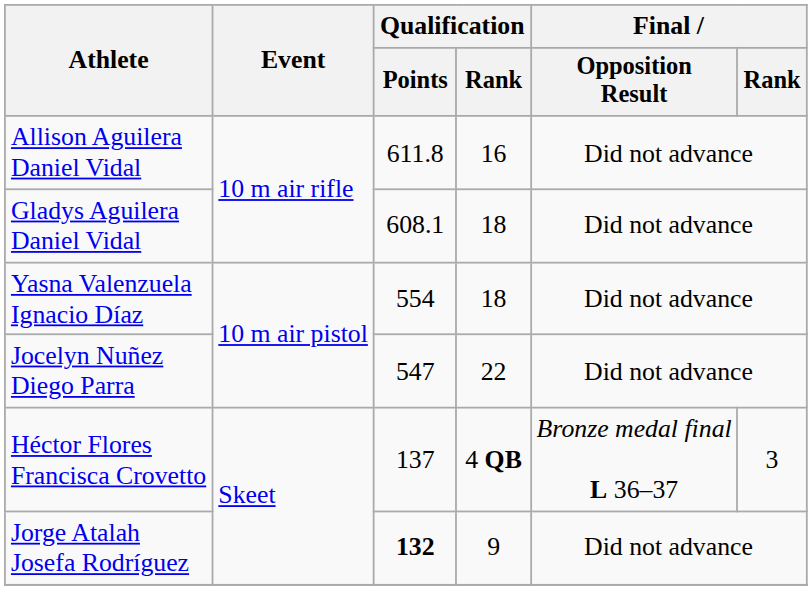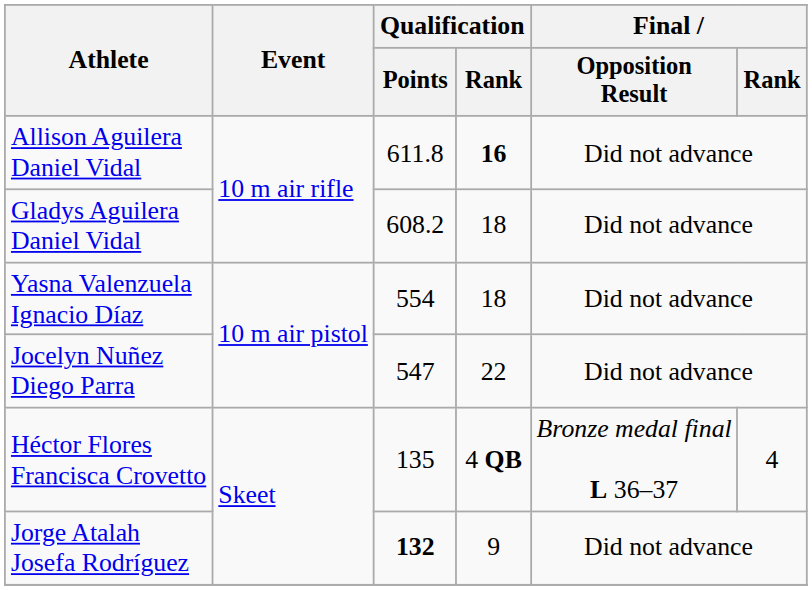Allison Aguilera Daniel Vidal | Qualification / Rank: normal -> bold
Gladys Aguilera Daniel Vidal | Qualification / Points: 608.1 -> 608.2
Héctor Flores Francisca Crovetto | Qualification / Points: 137 -> 135
Héctor Flores Francisca Crovetto | Final / Rank: 3 -> 4
